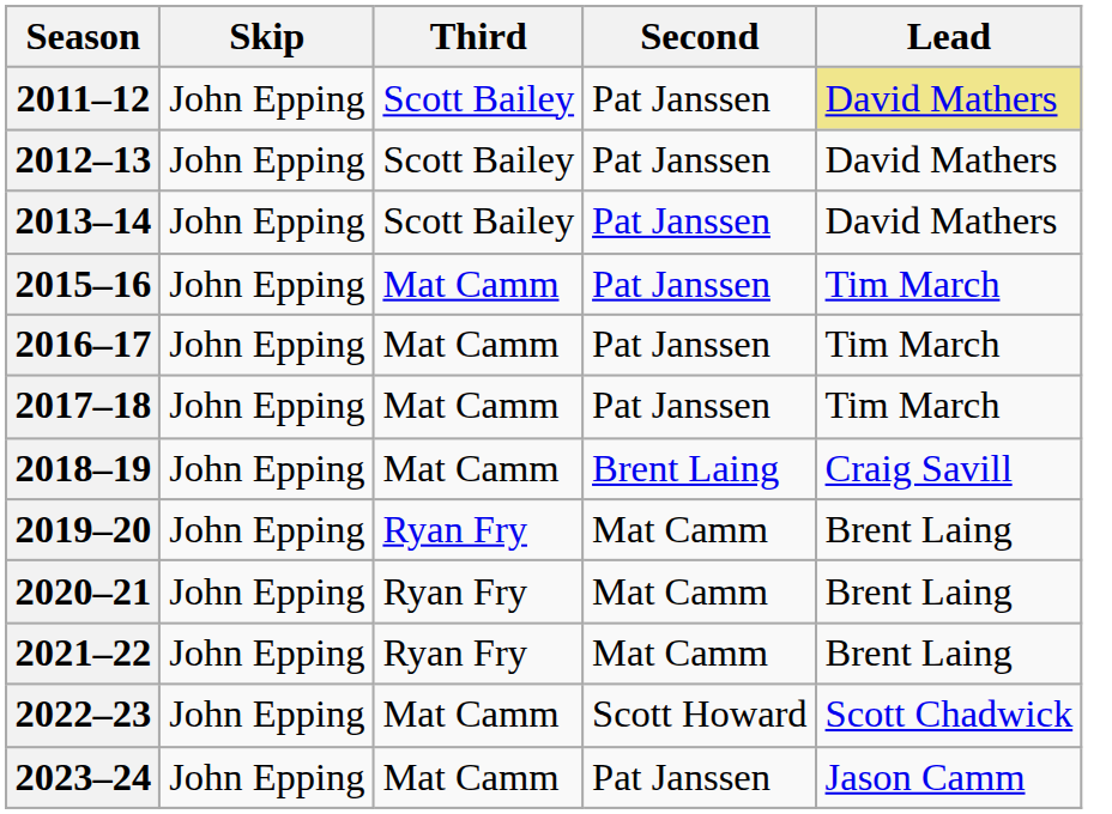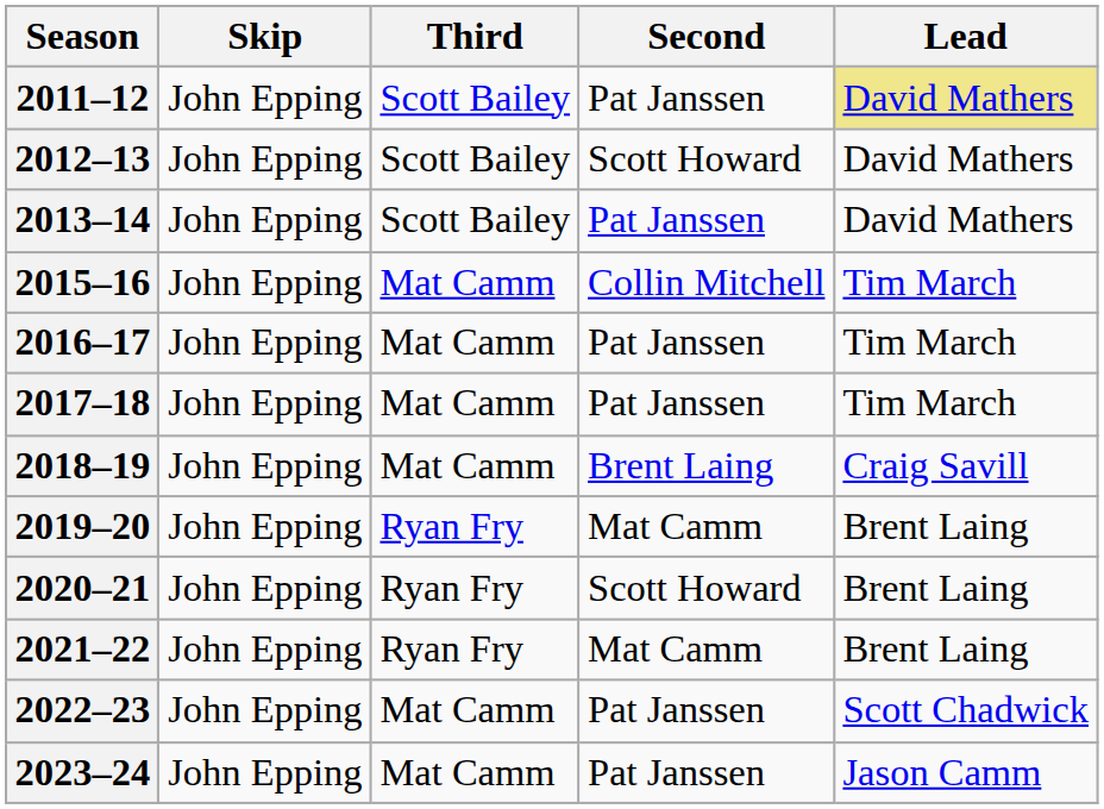2012–13 | Second: Pat Janssen -> Scott Howard
2015–16 | Second: Pat Janssen -> Collin Mitchell
2020–21 | Second: Mat Camm -> Scott Howard
2022–23 | Second: Scott Howard -> Pat Janssen
